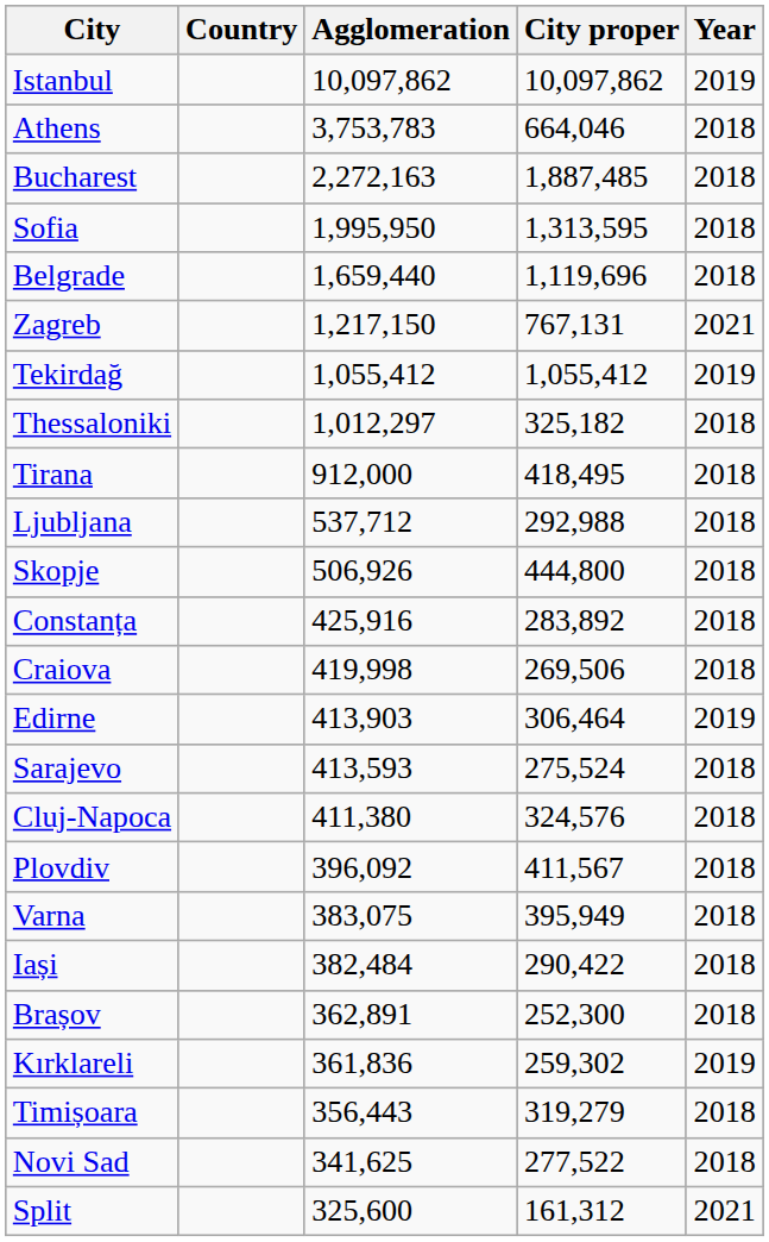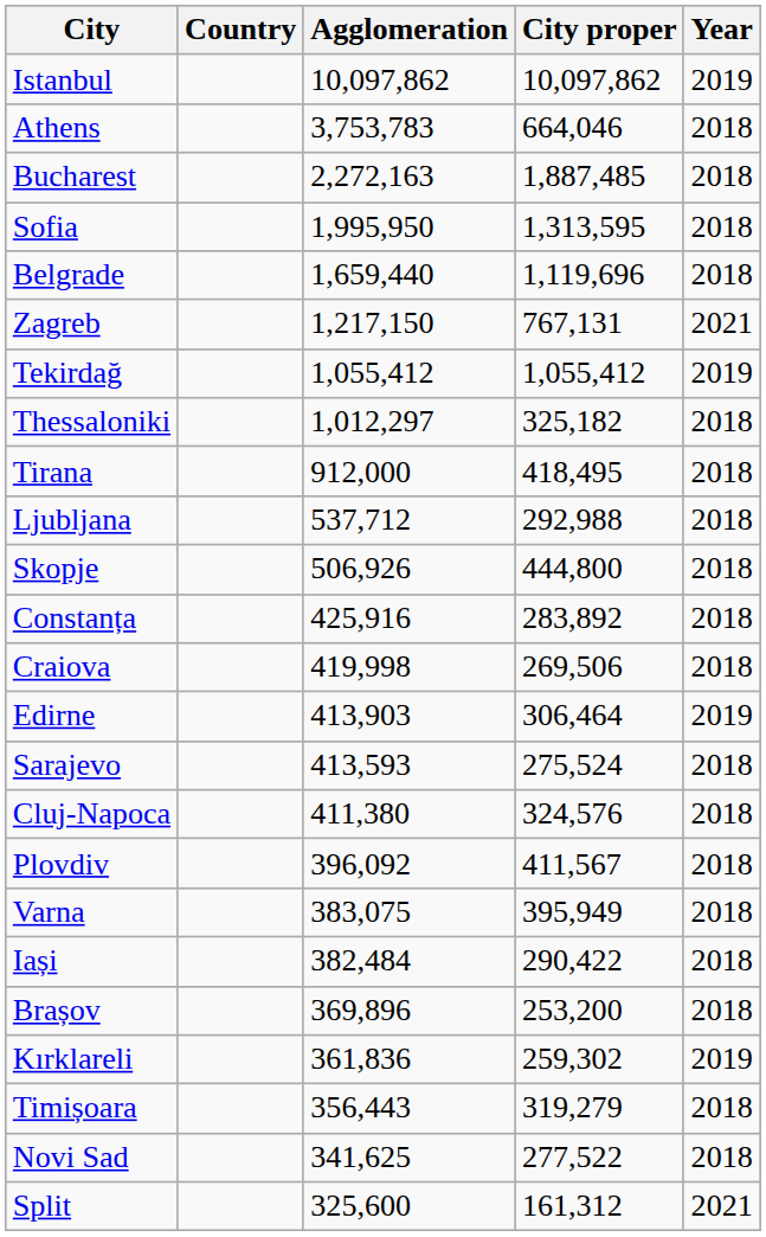Brașov | Agglomeration: 362,891 -> 369,896
Brașov | City proper: 252,300 -> 253,200
